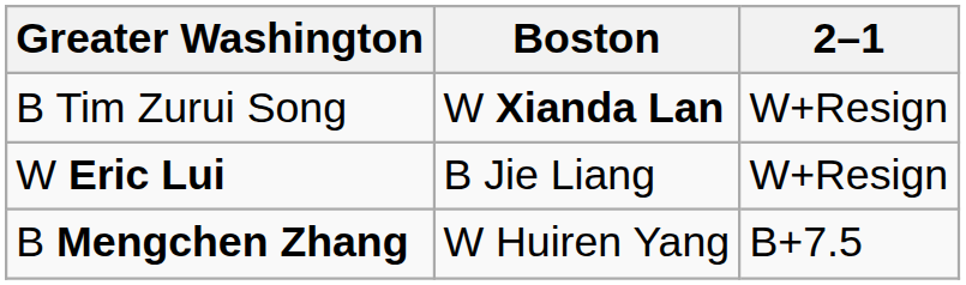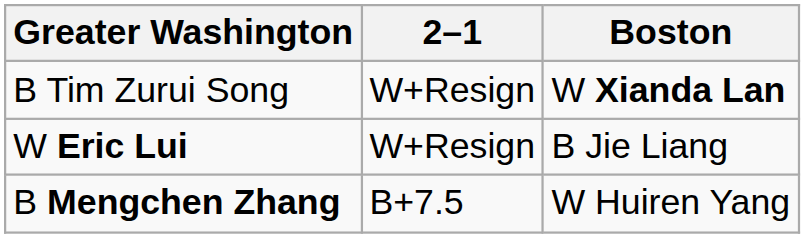columns swapped: 2–1 <-> Boston
